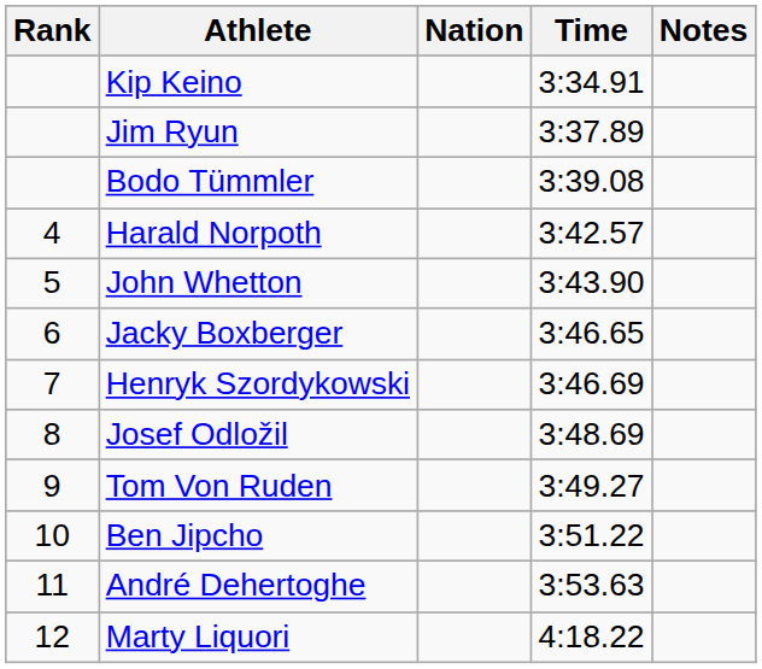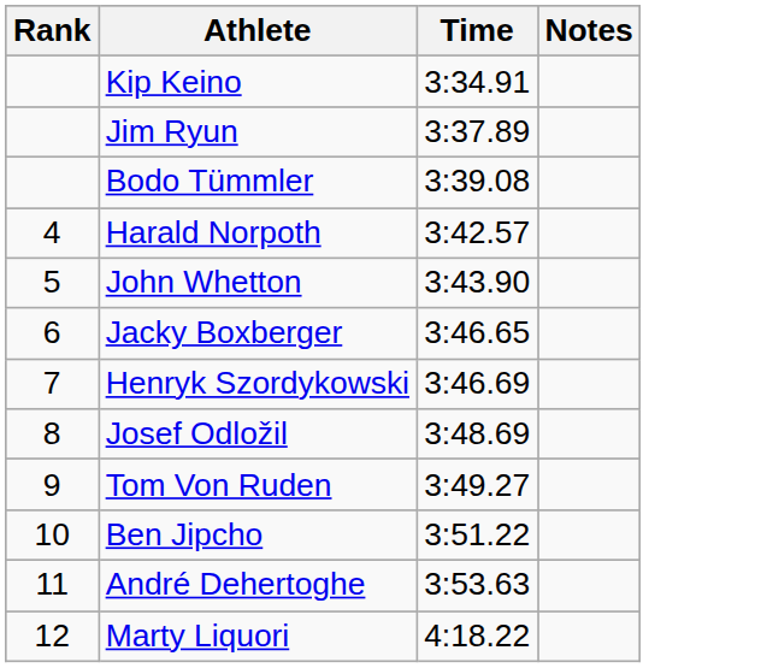- column: Nation
